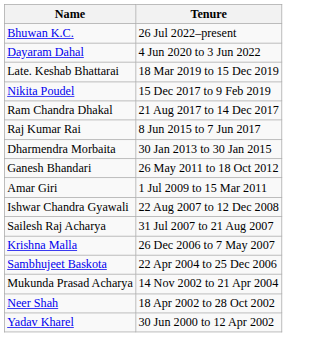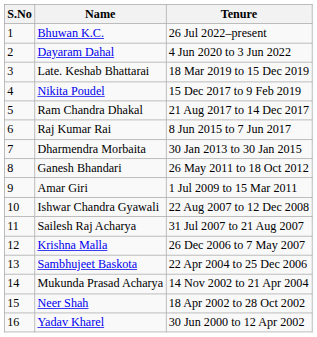+ column: S.No | 1 | 2 | 3 | 4 | 5 | 6 | 7 | 8 | 9 | 10 | 11 | 12 | 13 | 14 | 15 | 16
